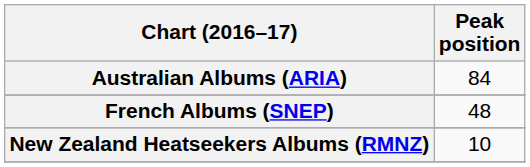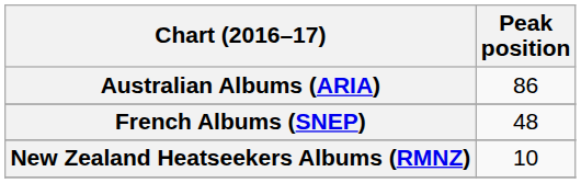Australian Albums (ARIA) | Peak position: 84 -> 86
